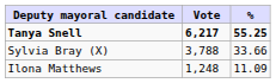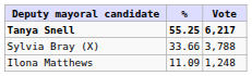columns swapped: Vote <-> %
